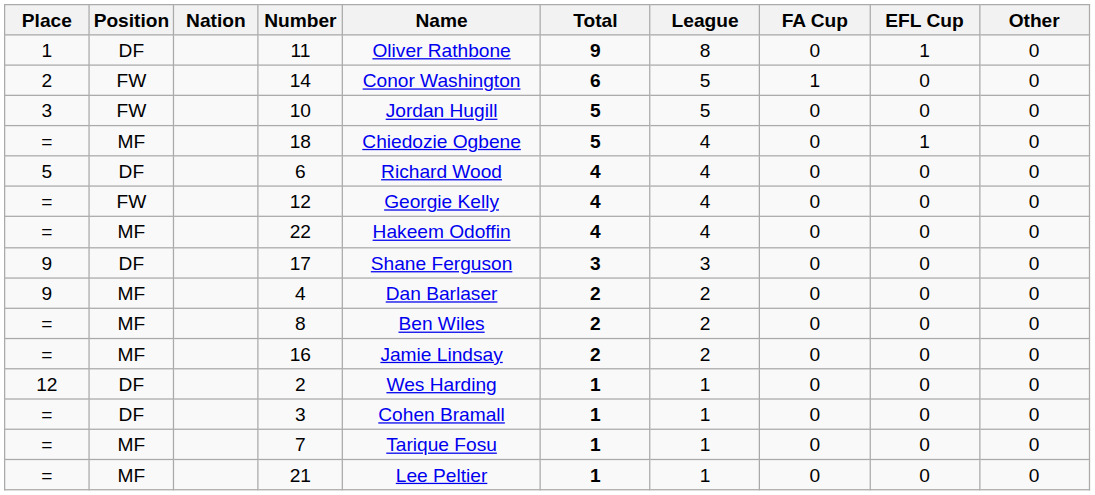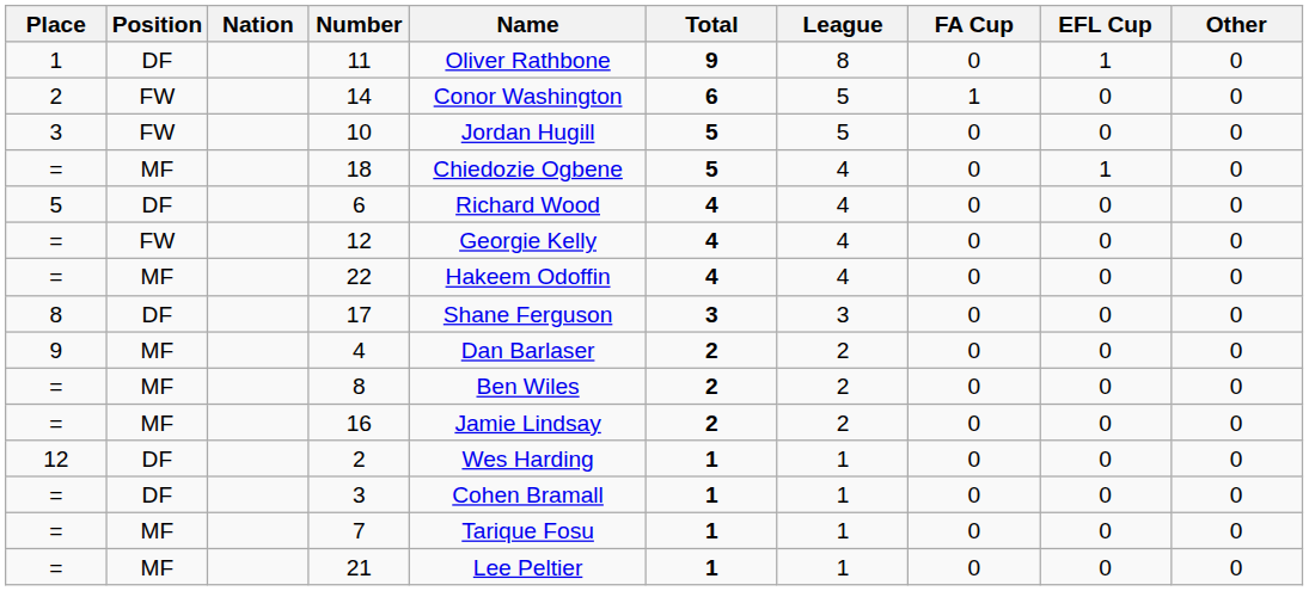17 | Place: 9 -> 8
